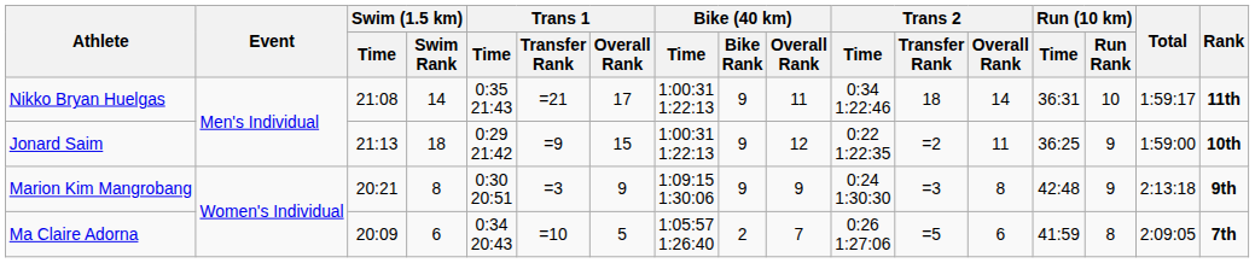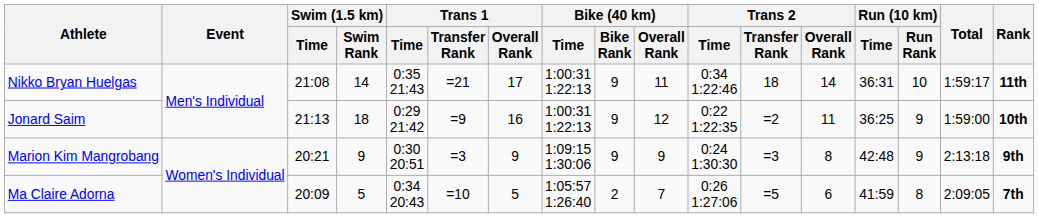Jonard Saim | Trans 1 / Overall Rank: 15 -> 16
Marion Kim Mangrobang | Swim (1.5 km) / Swim Rank: 8 -> 9
Ma Claire Adorna | Swim (1.5 km) / Swim Rank: 6 -> 5
